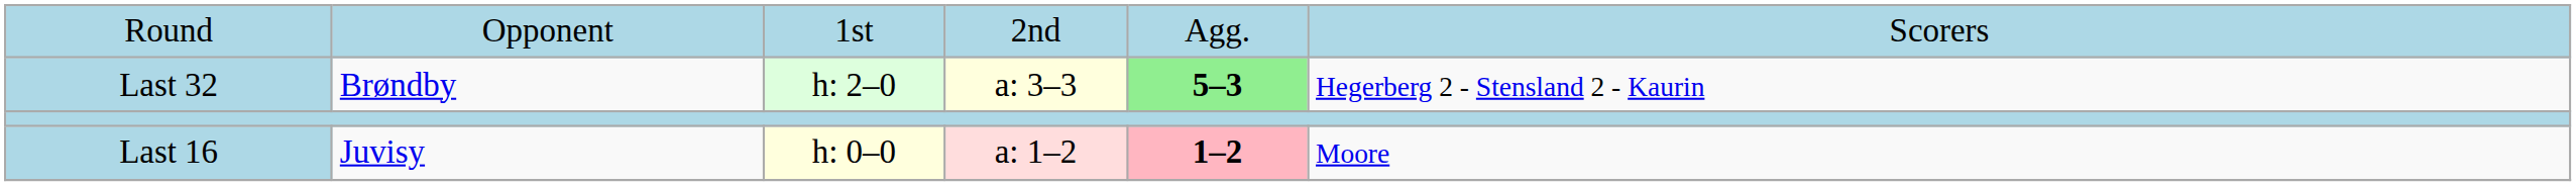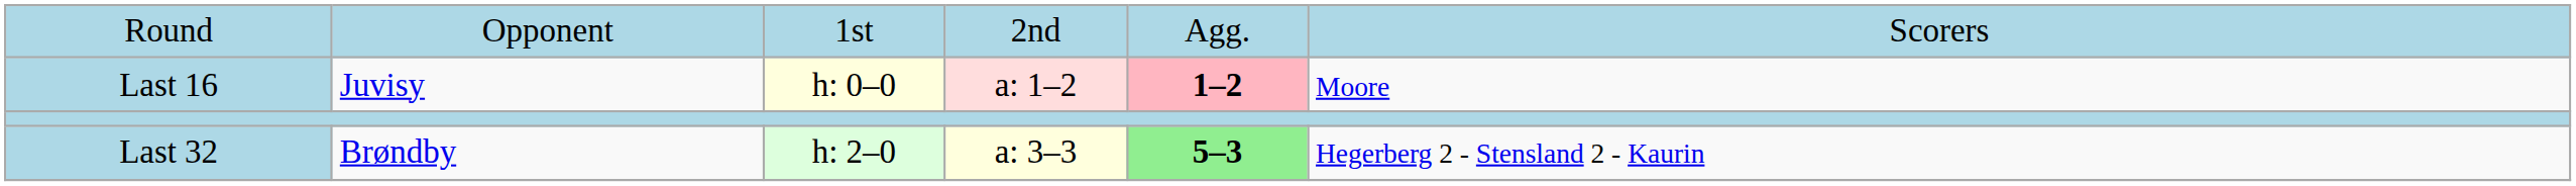rows swapped: Last 32 <-> Last 16
